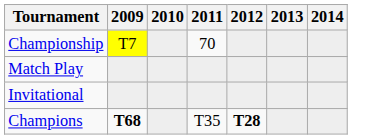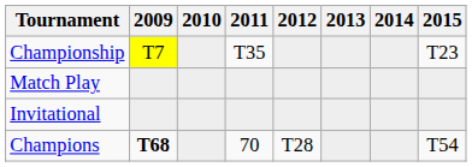+ column: 2015 | T23 | T54
Championship | 2011: 70 -> T35
Champions | 2011: T35 -> 70
Champions | 2012: bold -> normal
